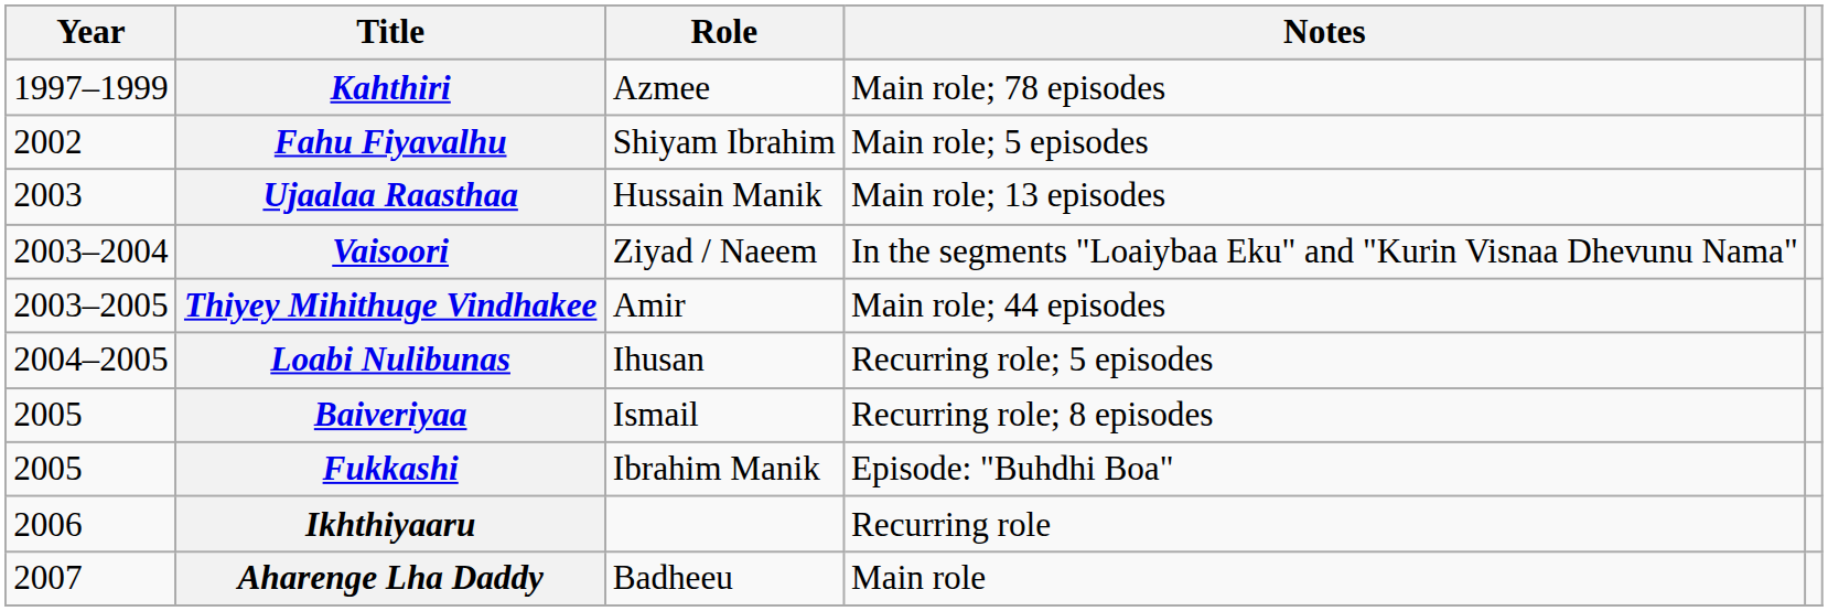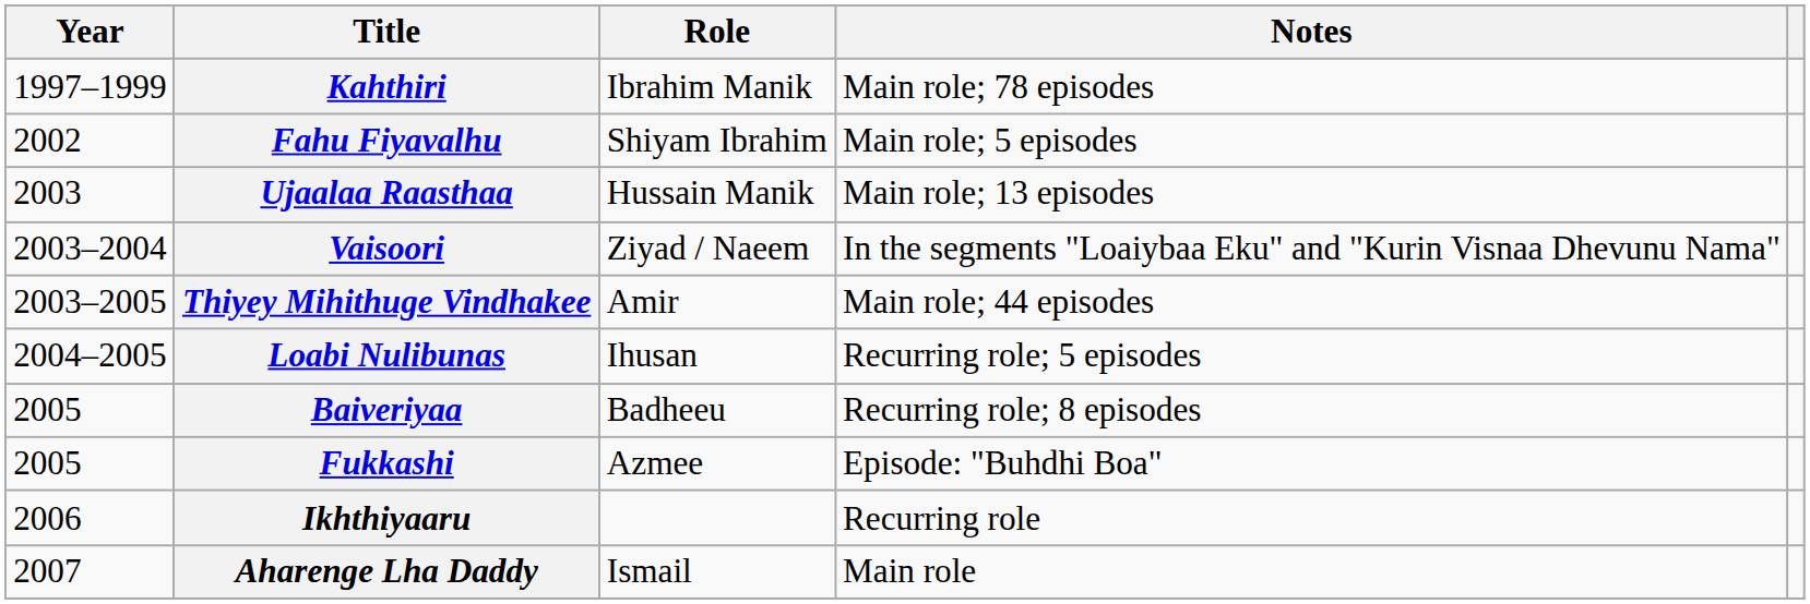Kahthiri | Role: Azmee -> Ibrahim Manik
Baiveriyaa | Role: Ismail -> Badheeu
Fukkashi | Role: Ibrahim Manik -> Azmee
Aharenge Lha Daddy | Role: Badheeu -> Ismail
